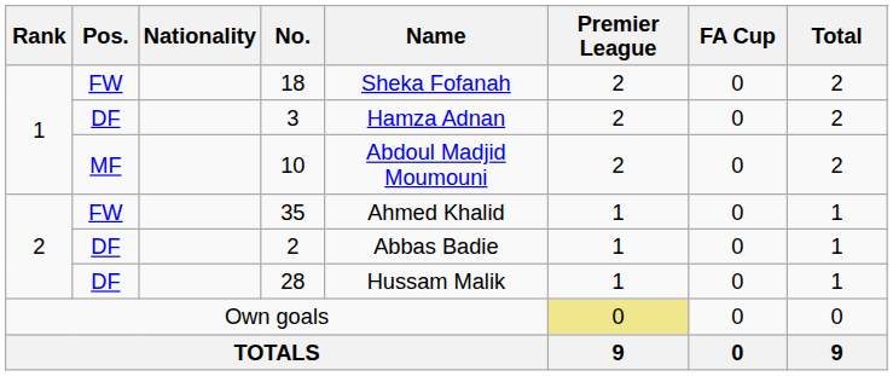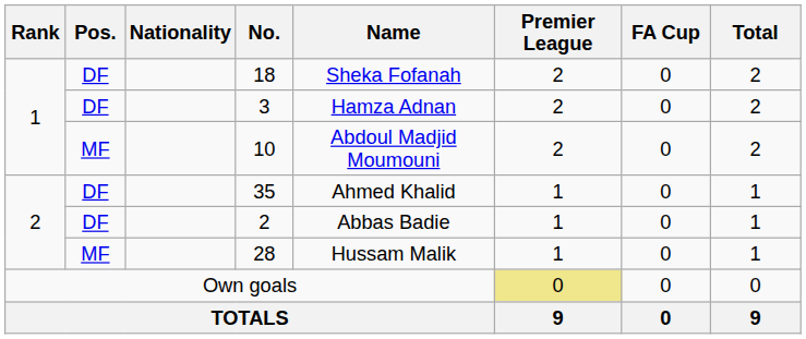18 | Pos.: FW -> DF
35 | Pos.: FW -> DF
28 | Pos.: DF -> MF
